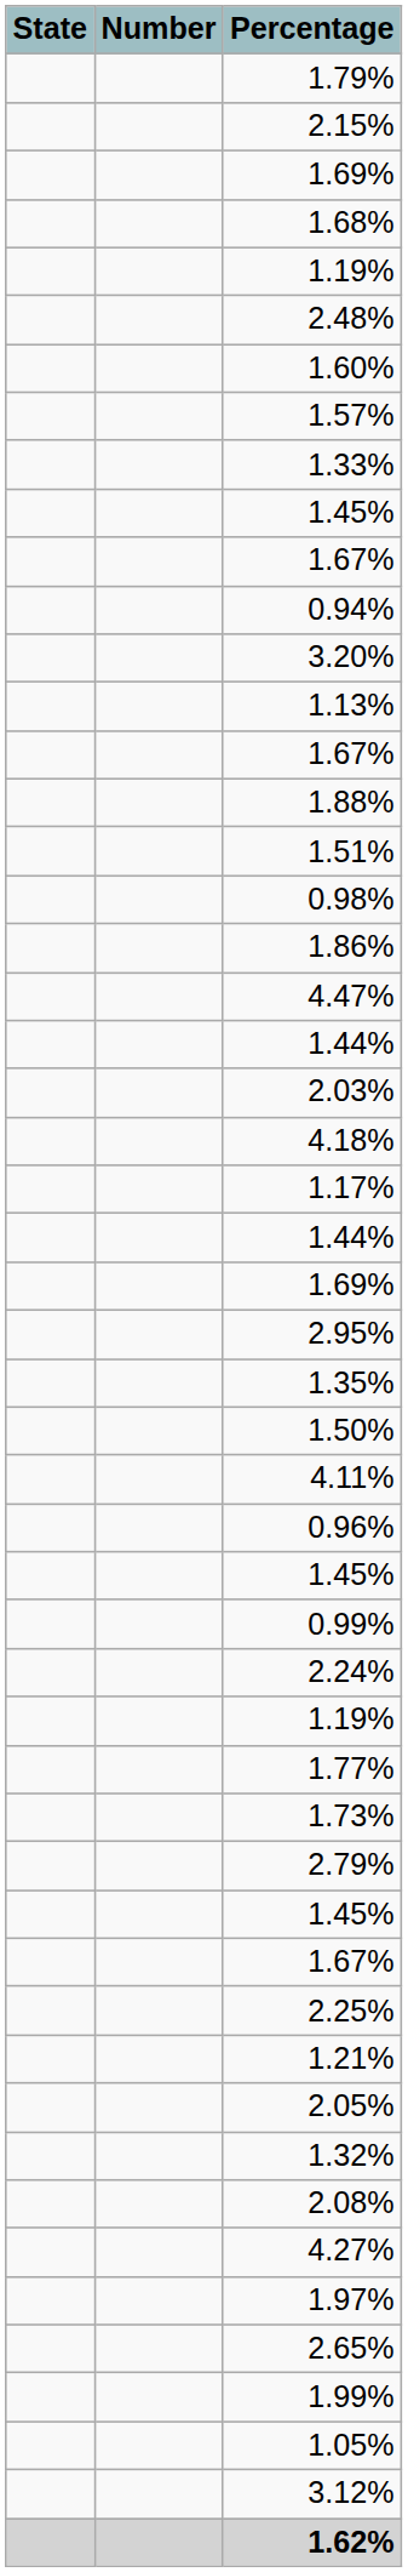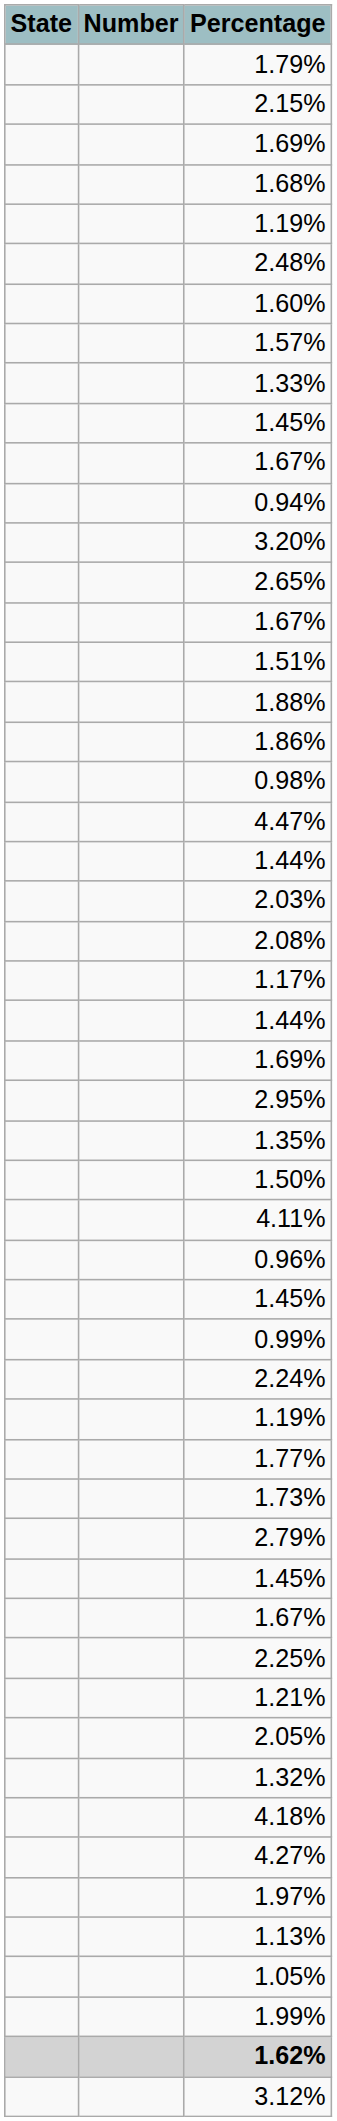rows swapped: 1.13% <-> 2.65%
rows swapped: 1.51% <-> 1.88%
rows swapped: 1.86% <-> 0.98%
rows swapped: 2.08% <-> 4.18%
rows swapped: 1.99% <-> 1.05%
rows swapped: 3.12% <-> 1.62%
